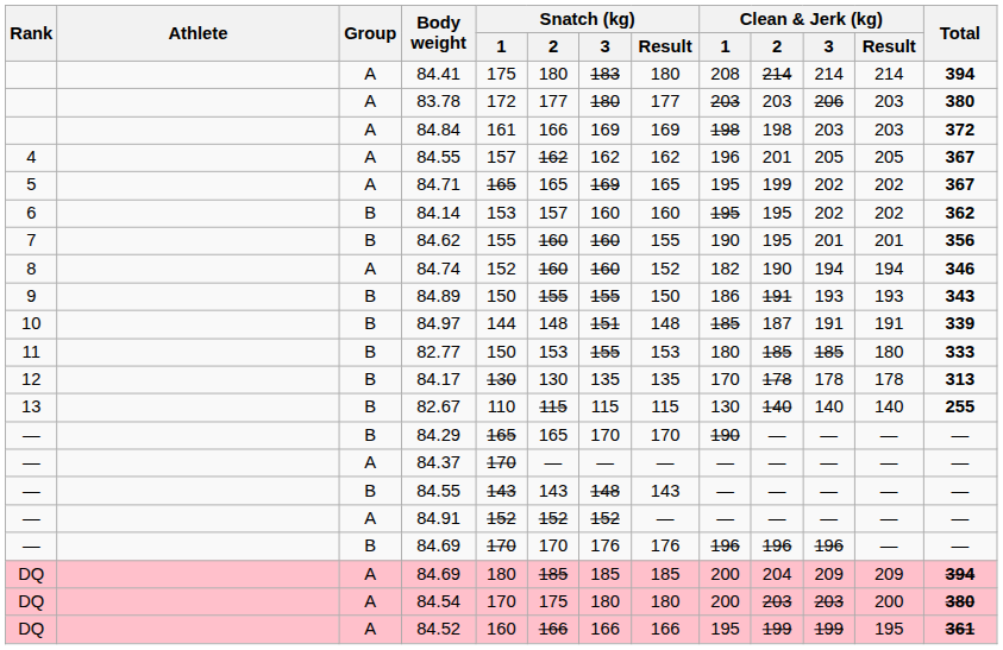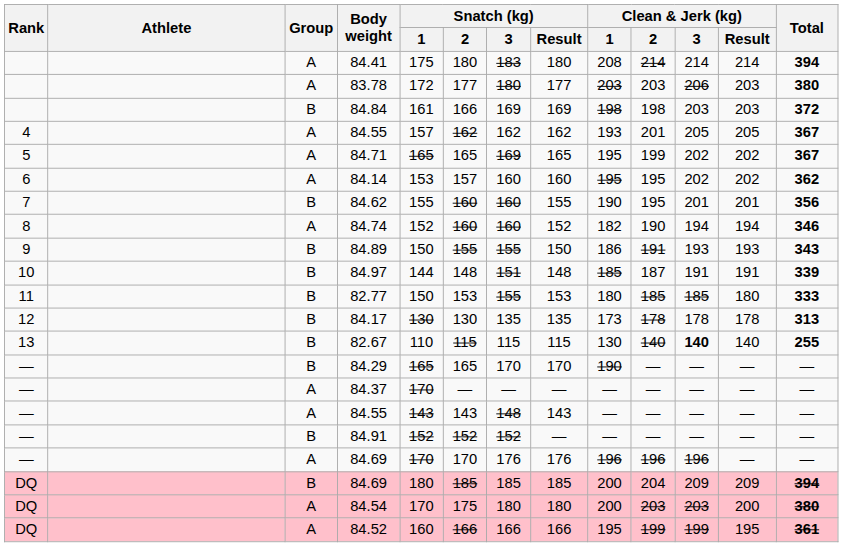84.84 | Group: A -> B
4 / 84.55 | Clean & Jerk (kg) / 1: 196 -> 193
84.14 | Group: B -> A
84.17 | Clean & Jerk (kg) / 1: 170 -> 173
82.67 | Clean & Jerk (kg) / 3: normal -> bold
— / 84.55 | Group: B -> A
84.91 | Group: A -> B
— / 84.69 | Group: B -> A
DQ / 84.69 | Group: A -> B
